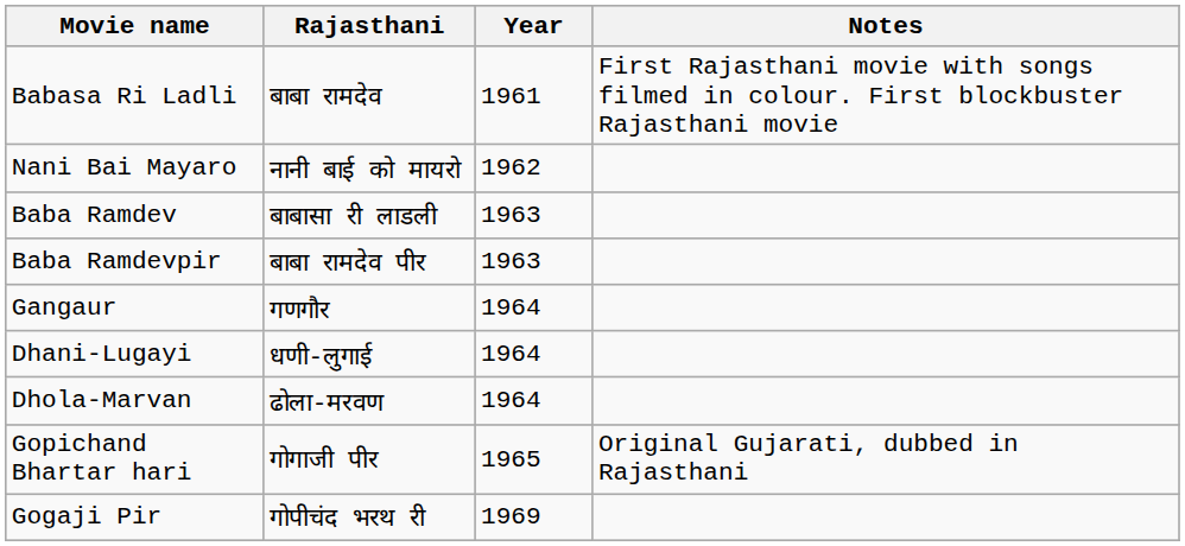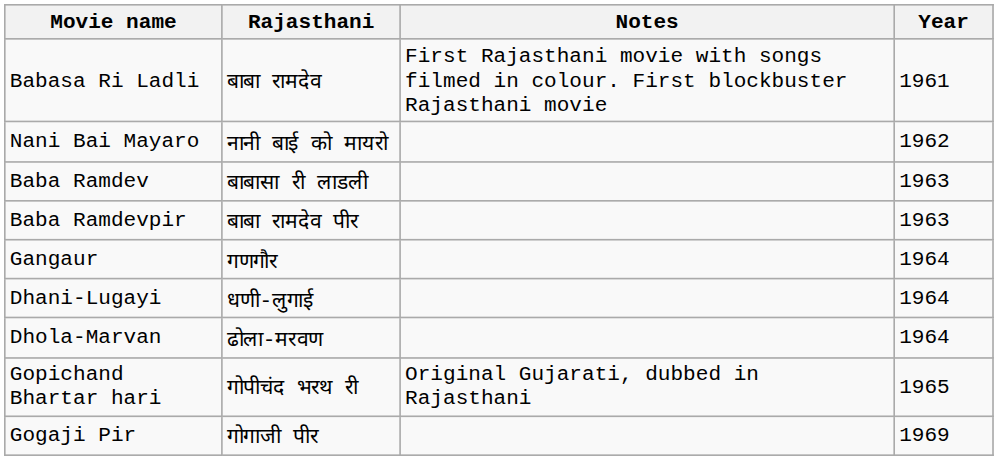columns swapped: Year <-> Notes
Gopichand Bhartar hari | Rajasthani: गोगाजी पीर -> गोपीचंद भरथ री
Gogaji Pir | Rajasthani: गोपीचंद भरथ री -> गोगाजी पीर
